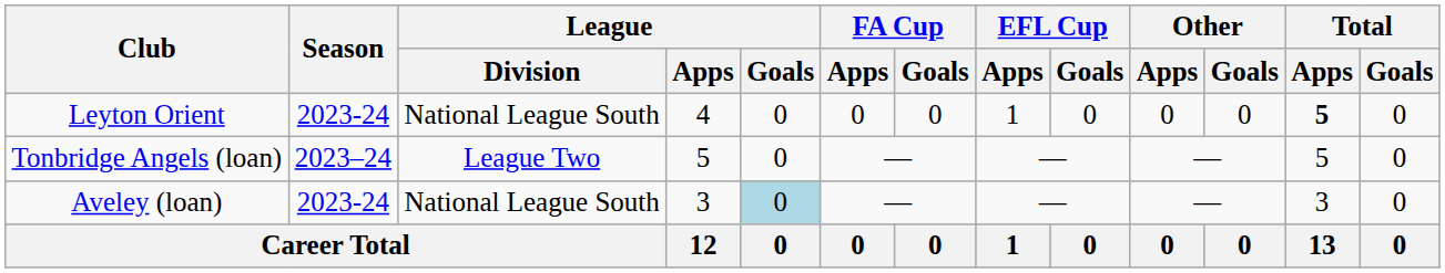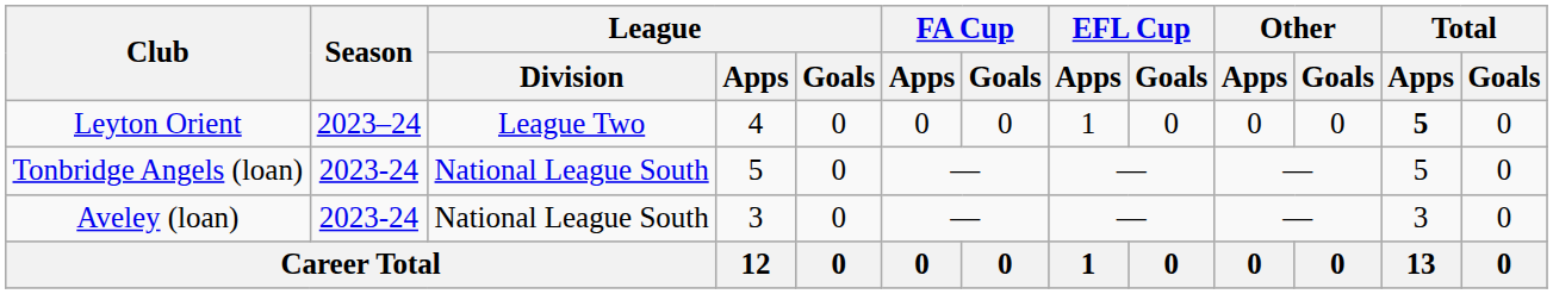Leyton Orient | Season: 2023-24 -> 2023–24
Leyton Orient | League / Division: National League South -> League Two
Tonbridge Angels (loan) | Season: 2023–24 -> 2023-24
Tonbridge Angels (loan) | League / Division: League Two -> National League South
Aveley (loan) | League / Goals: lightblue background -> no background
